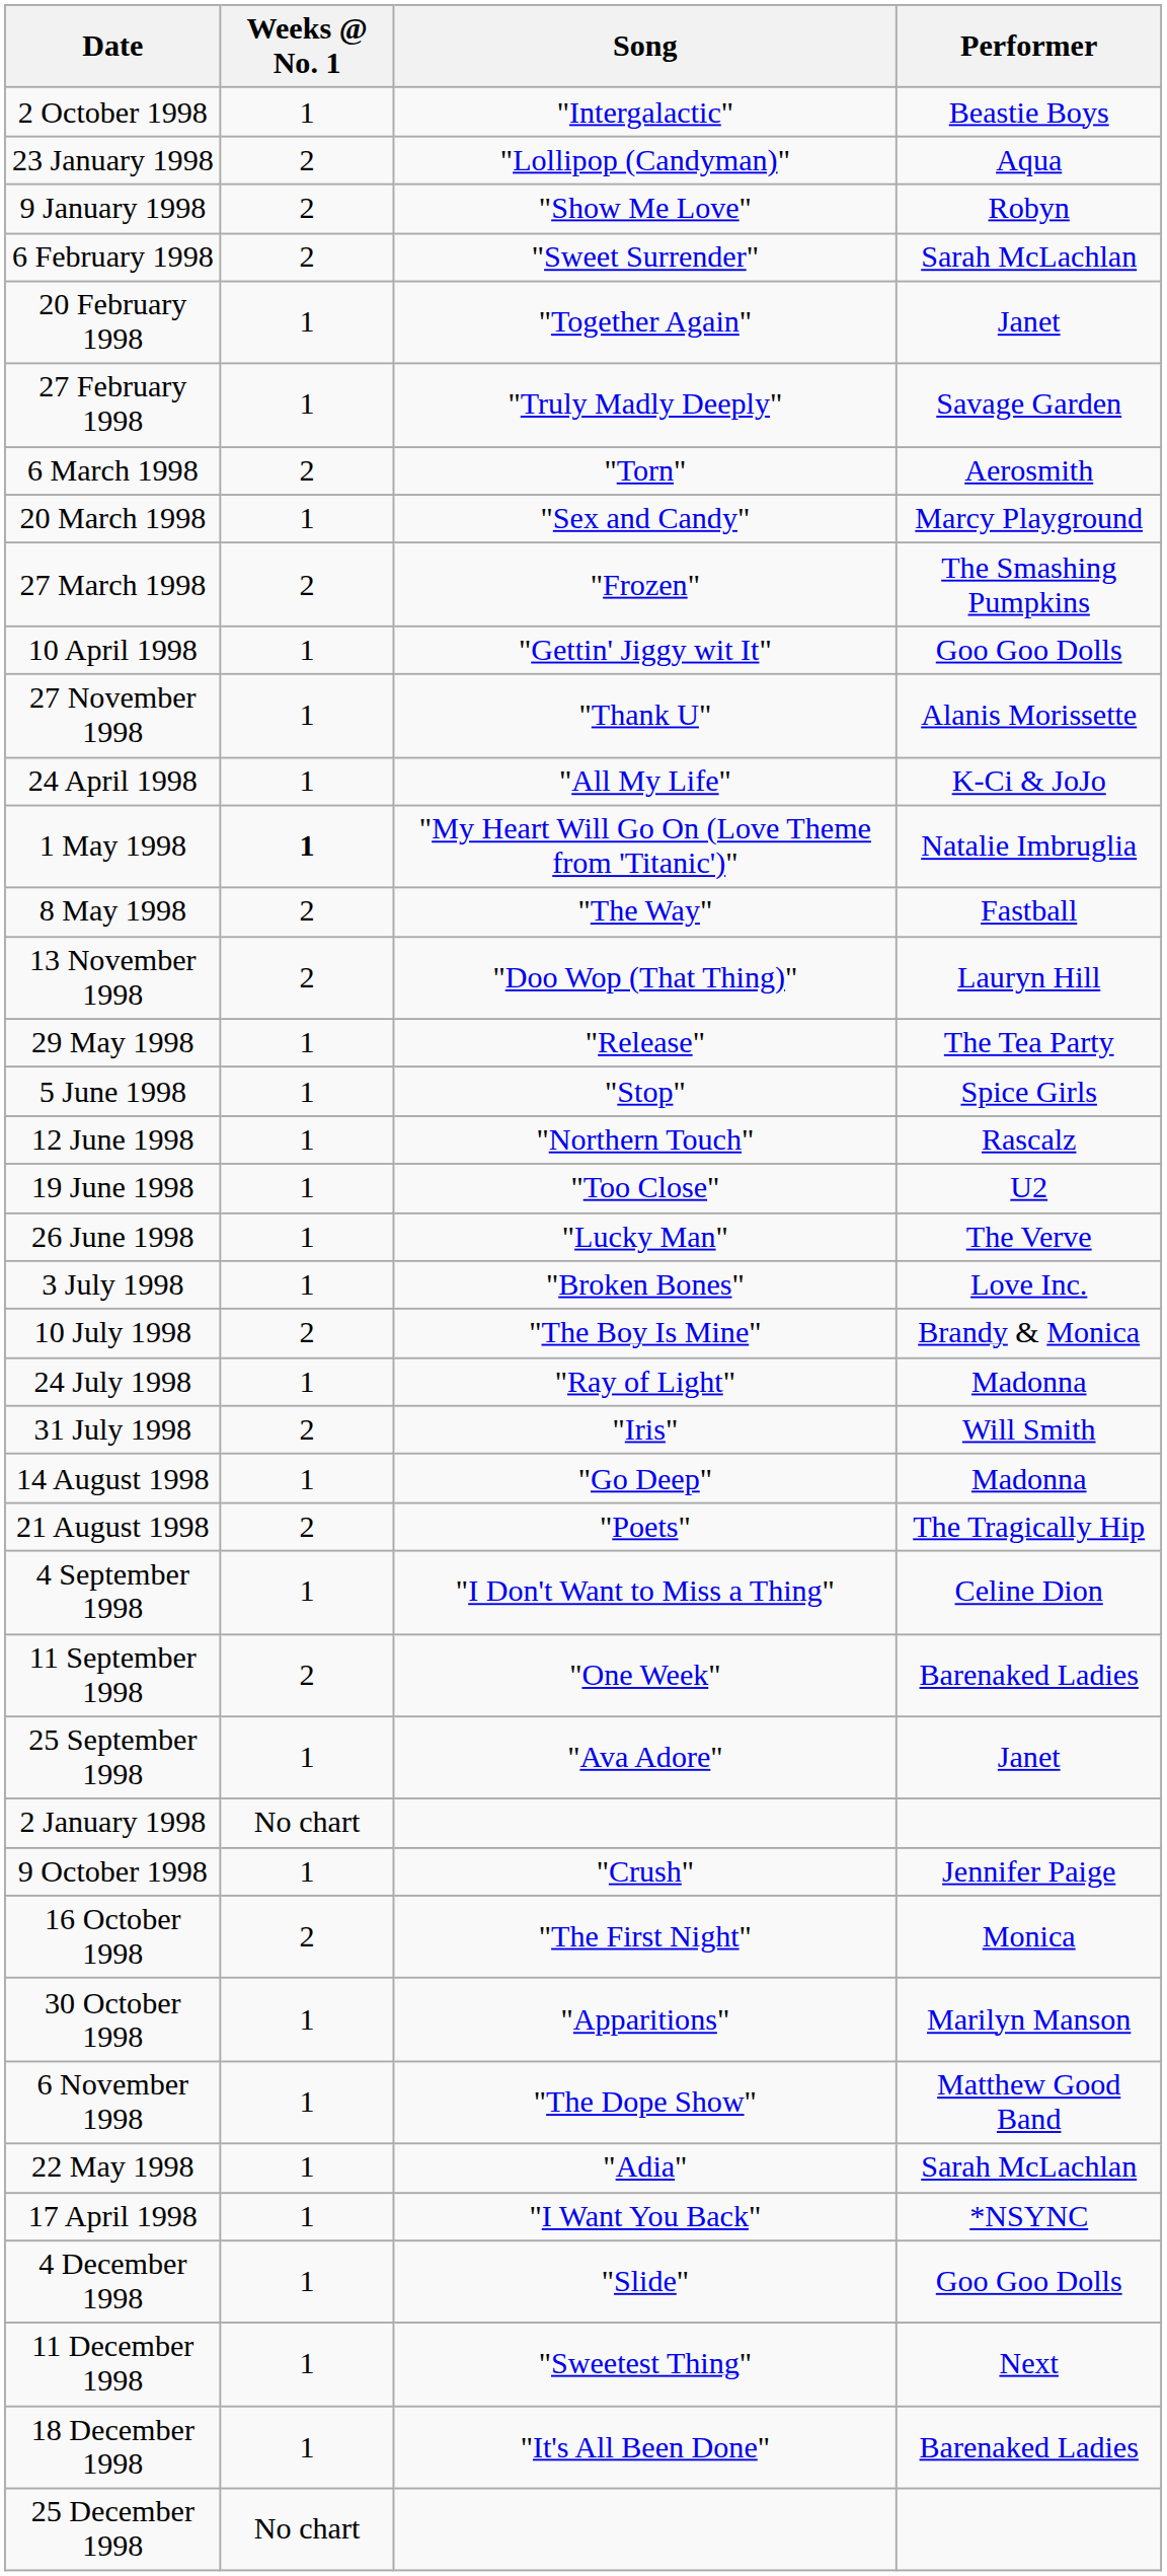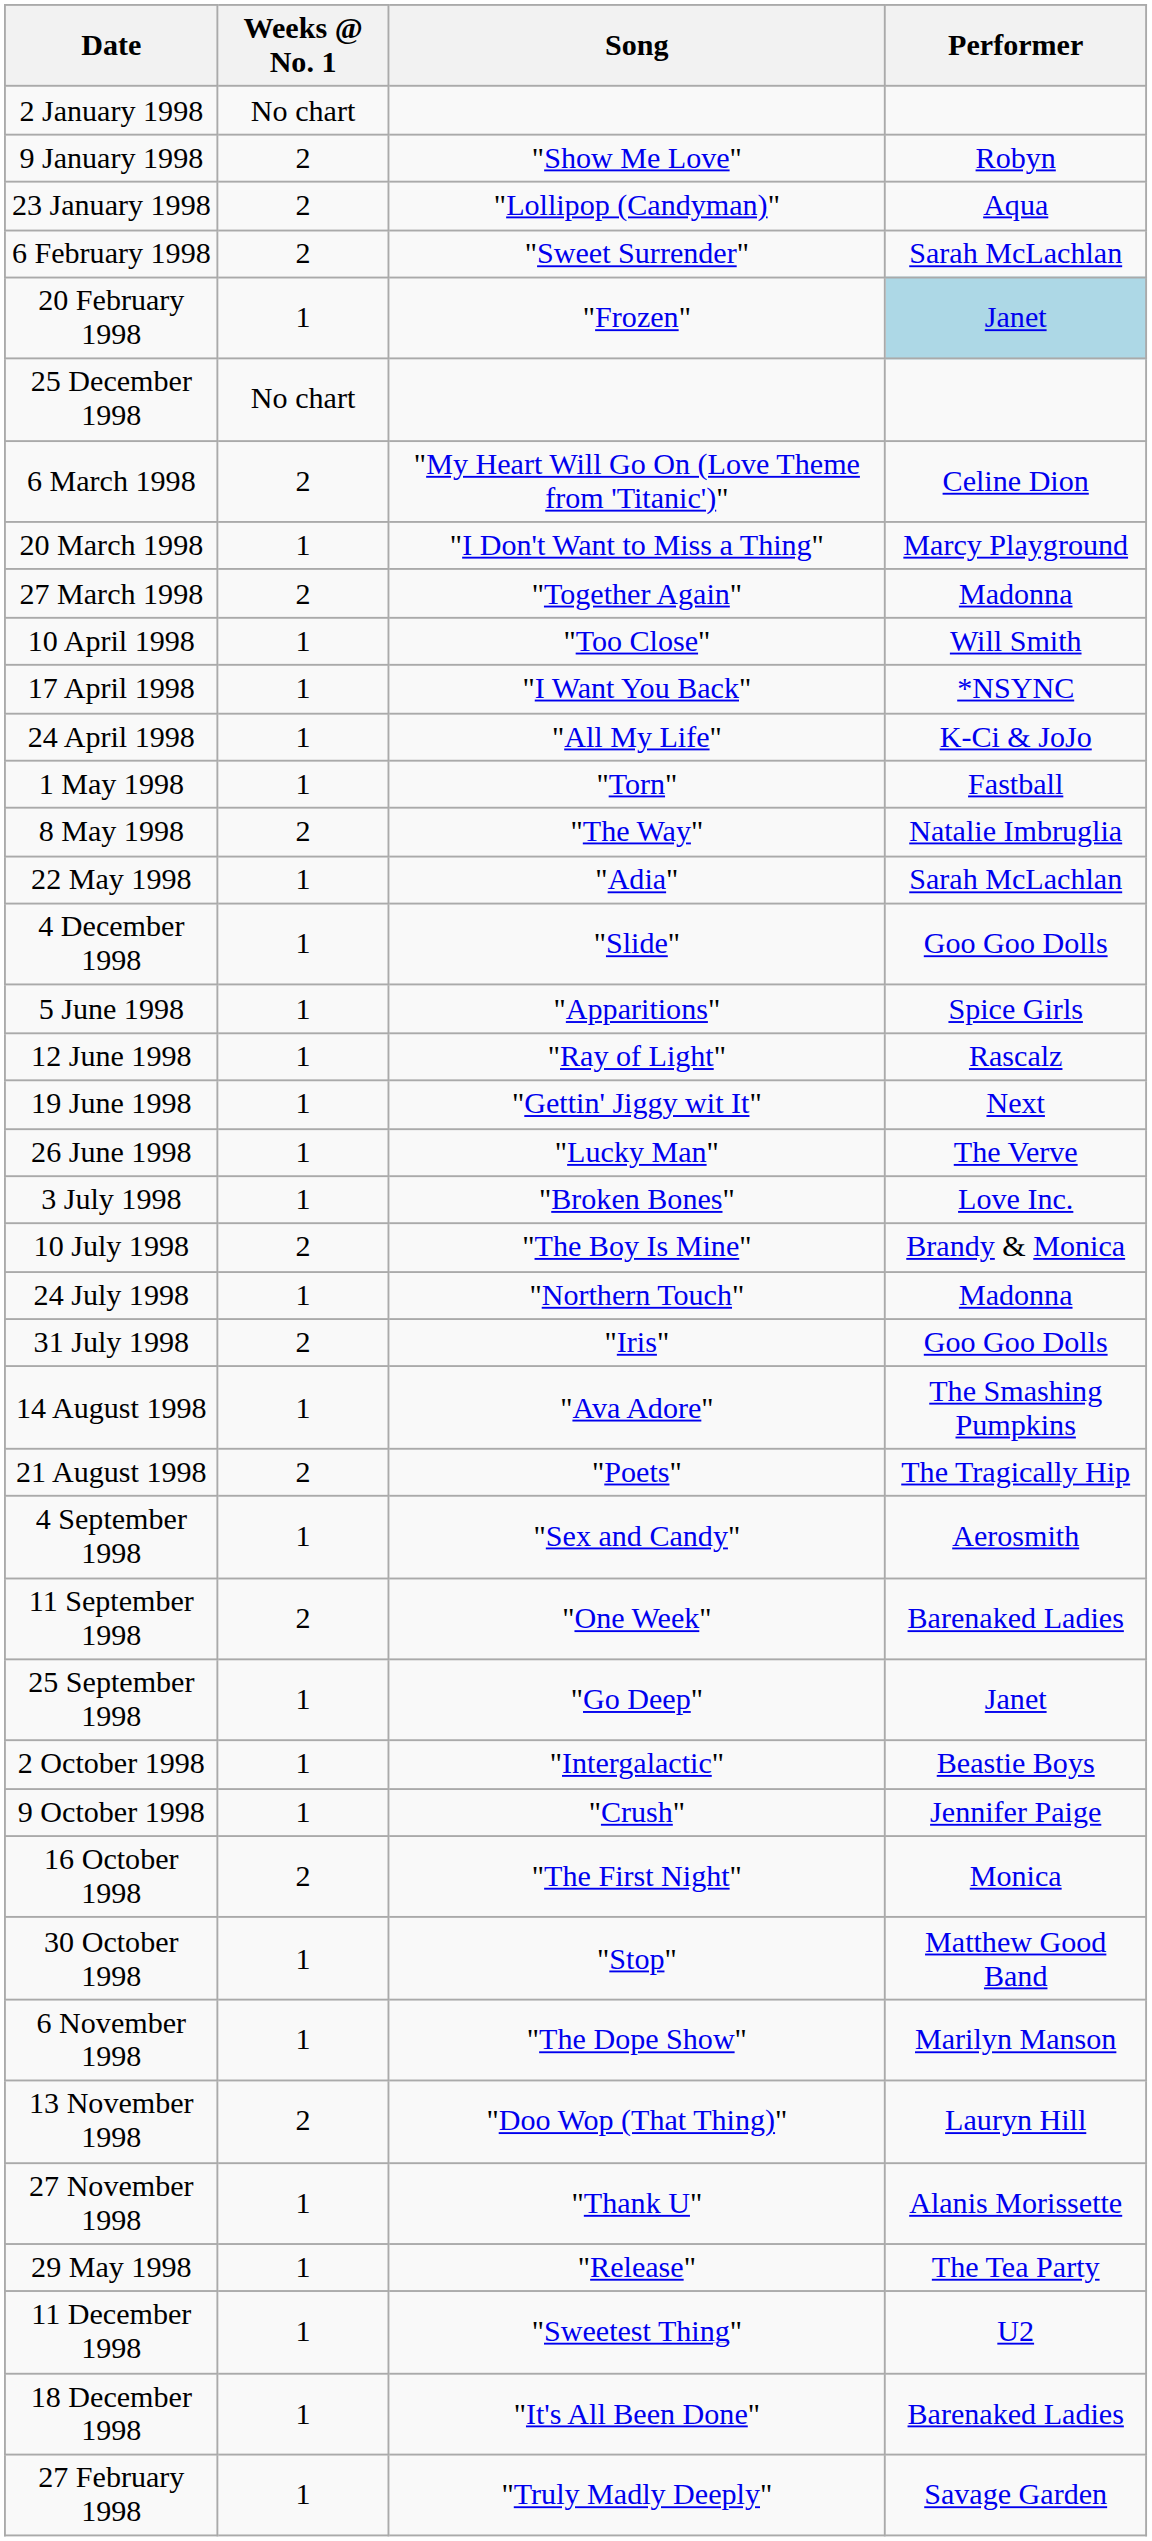rows swapped: 2 January 1998 <-> 2 October 1998
rows swapped: 9 January 1998 <-> 23 January 1998
20 February 1998 | Song: "Together Again" -> "Frozen"
20 February 1998 | Performer: no background -> lightblue background
rows swapped: 27 February 1998 <-> 25 December 1998
6 March 1998 | Song: "Torn" -> "My Heart Will Go On (Love Theme from 'Titanic')"
6 March 1998 | Performer: Aerosmith -> Celine Dion
20 March 1998 | Song: "Sex and Candy" -> "I Don't Want to Miss a Thing"
27 March 1998 | Song: "Frozen" -> "Together Again"
27 March 1998 | Performer: The Smashing Pumpkins -> Madonna
10 April 1998 | Song: "Gettin' Jiggy wit It" -> "Too Close"
10 April 1998 | Performer: Goo Goo Dolls -> Will Smith
rows swapped: 17 April 1998 <-> 27 November 1998
1 May 1998 | Weeks @ No. 1: bold -> normal
1 May 1998 | Song: "My Heart Will Go On (Love Theme from 'Titanic')" -> "Torn"
1 May 1998 | Performer: Natalie Imbruglia -> Fastball
8 May 1998 | Performer: Fastball -> Natalie Imbruglia
rows swapped: 22 May 1998 <-> 13 November 1998
rows swapped: 29 May 1998 <-> 4 December 1998
5 June 1998 | Song: "Stop" -> "Apparitions"
12 June 1998 | Song: "Northern Touch" -> "Ray of Light"
19 June 1998 | Song: "Too Close" -> "Gettin' Jiggy wit It"
19 June 1998 | Performer: U2 -> Next
24 July 1998 | Song: "Ray of Light" -> "Northern Touch"
31 July 1998 | Performer: Will Smith -> Goo Goo Dolls
14 August 1998 | Song: "Go Deep" -> "Ava Adore"
14 August 1998 | Performer: Madonna -> The Smashing Pumpkins
4 September 1998 | Song: "I Don't Want to Miss a Thing" -> "Sex and Candy"
4 September 1998 | Performer: Celine Dion -> Aerosmith
25 September 1998 | Song: "Ava Adore" -> "Go Deep"
30 October 1998 | Song: "Apparitions" -> "Stop"
30 October 1998 | Performer: Marilyn Manson -> Matthew Good Band
6 November 1998 | Performer: Matthew Good Band -> Marilyn Manson
11 December 1998 | Performer: Next -> U2
